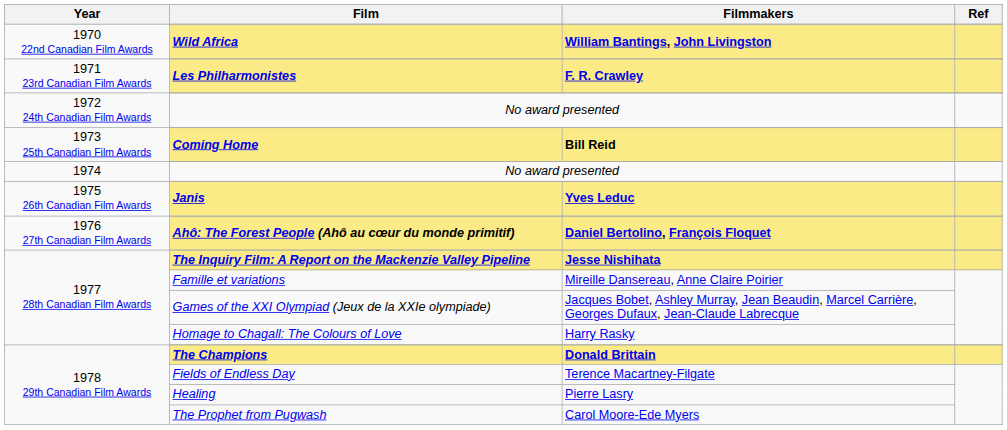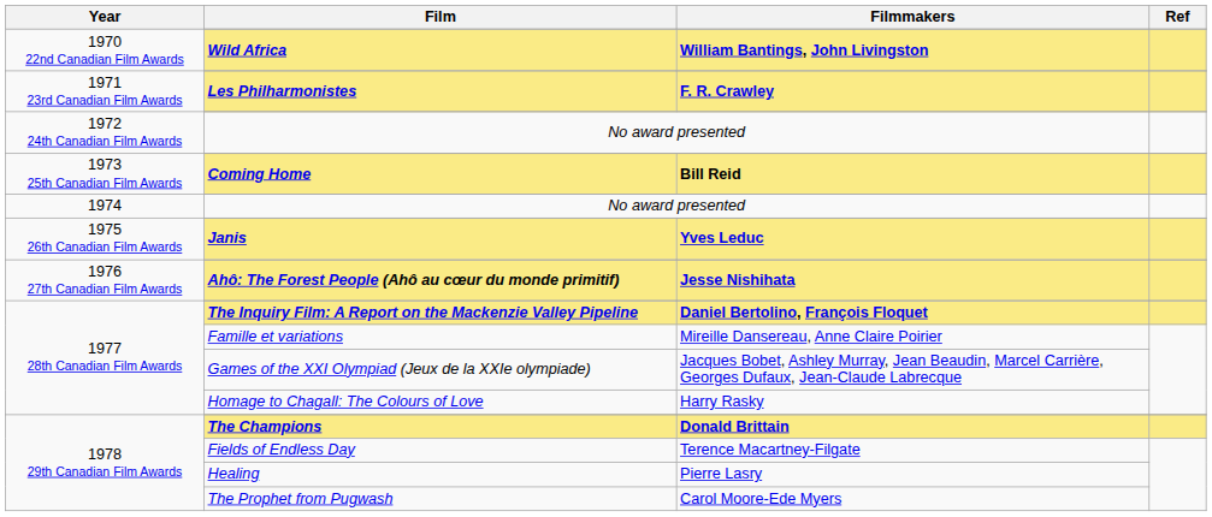Ahô: The Forest People (Ahô au cœur du monde primitif) | Filmmakers: Daniel Bertolino, François Floquet -> Jesse Nishihata
The Inquiry Film: A Report on the Mackenzie Valley Pipeline | Filmmakers: Jesse Nishihata -> Daniel Bertolino, François Floquet
